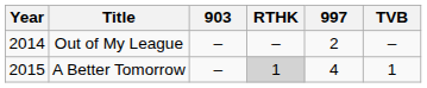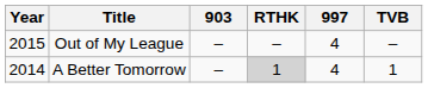Out of My League | Year: 2014 -> 2015
Out of My League | 997: 2 -> 4
A Better Tomorrow | Year: 2015 -> 2014
